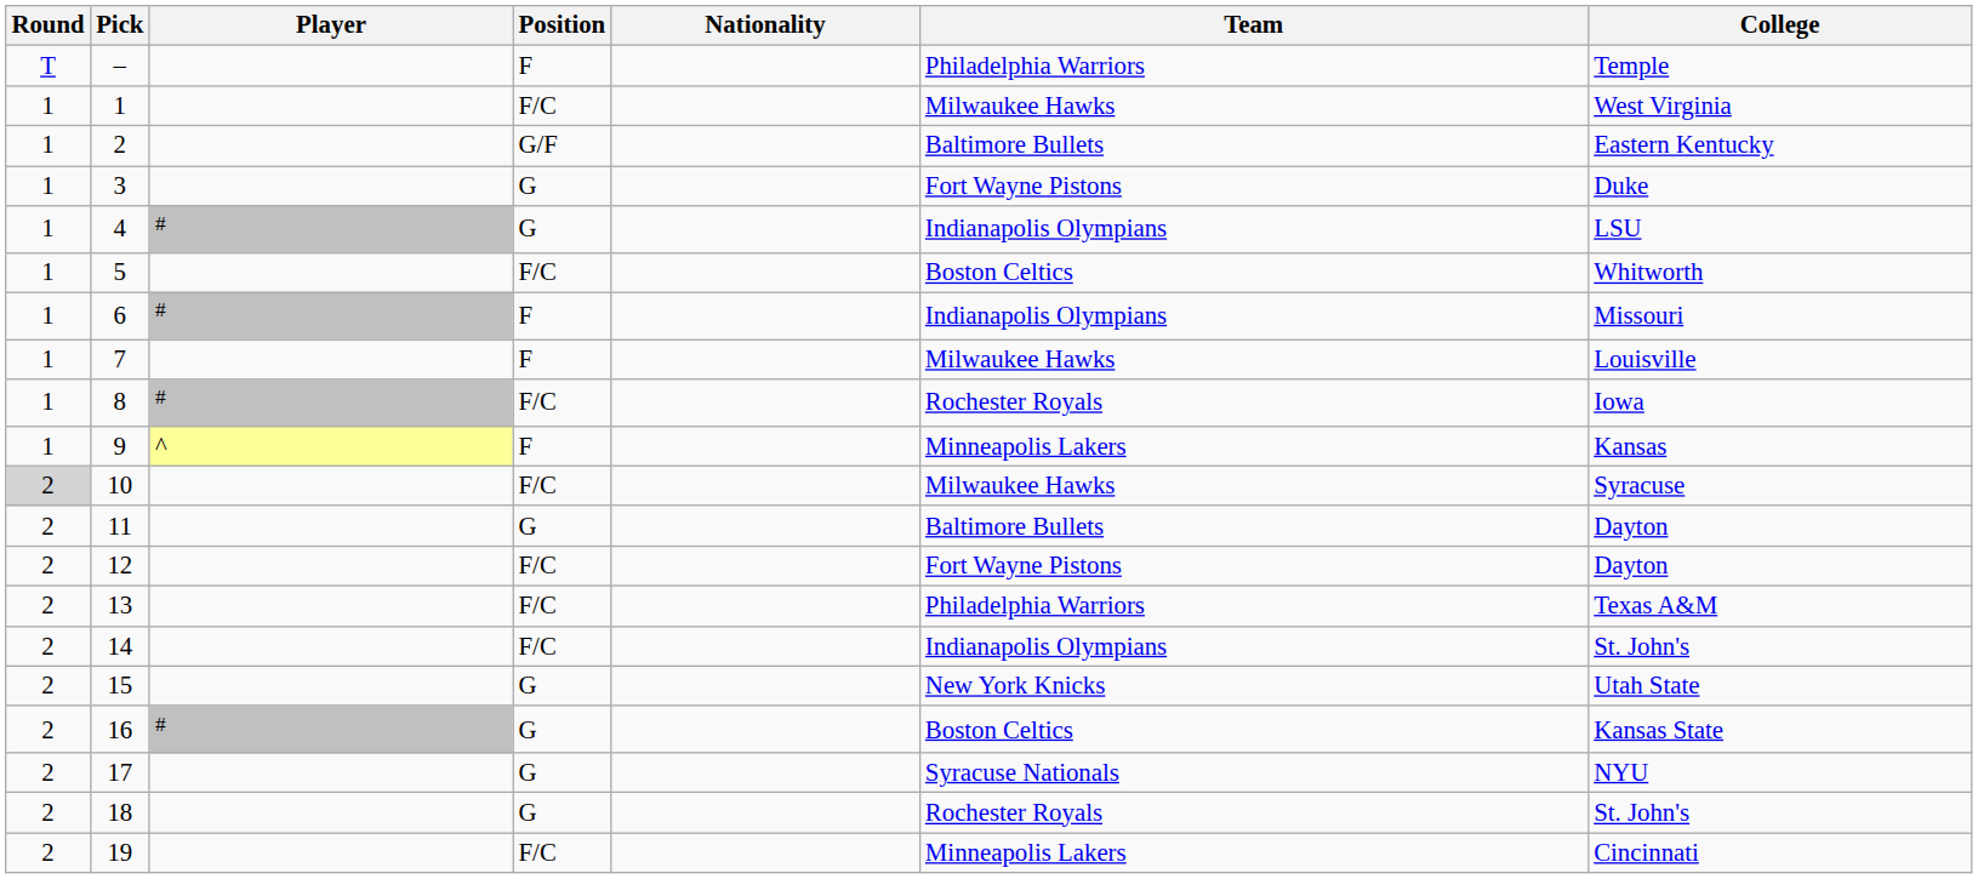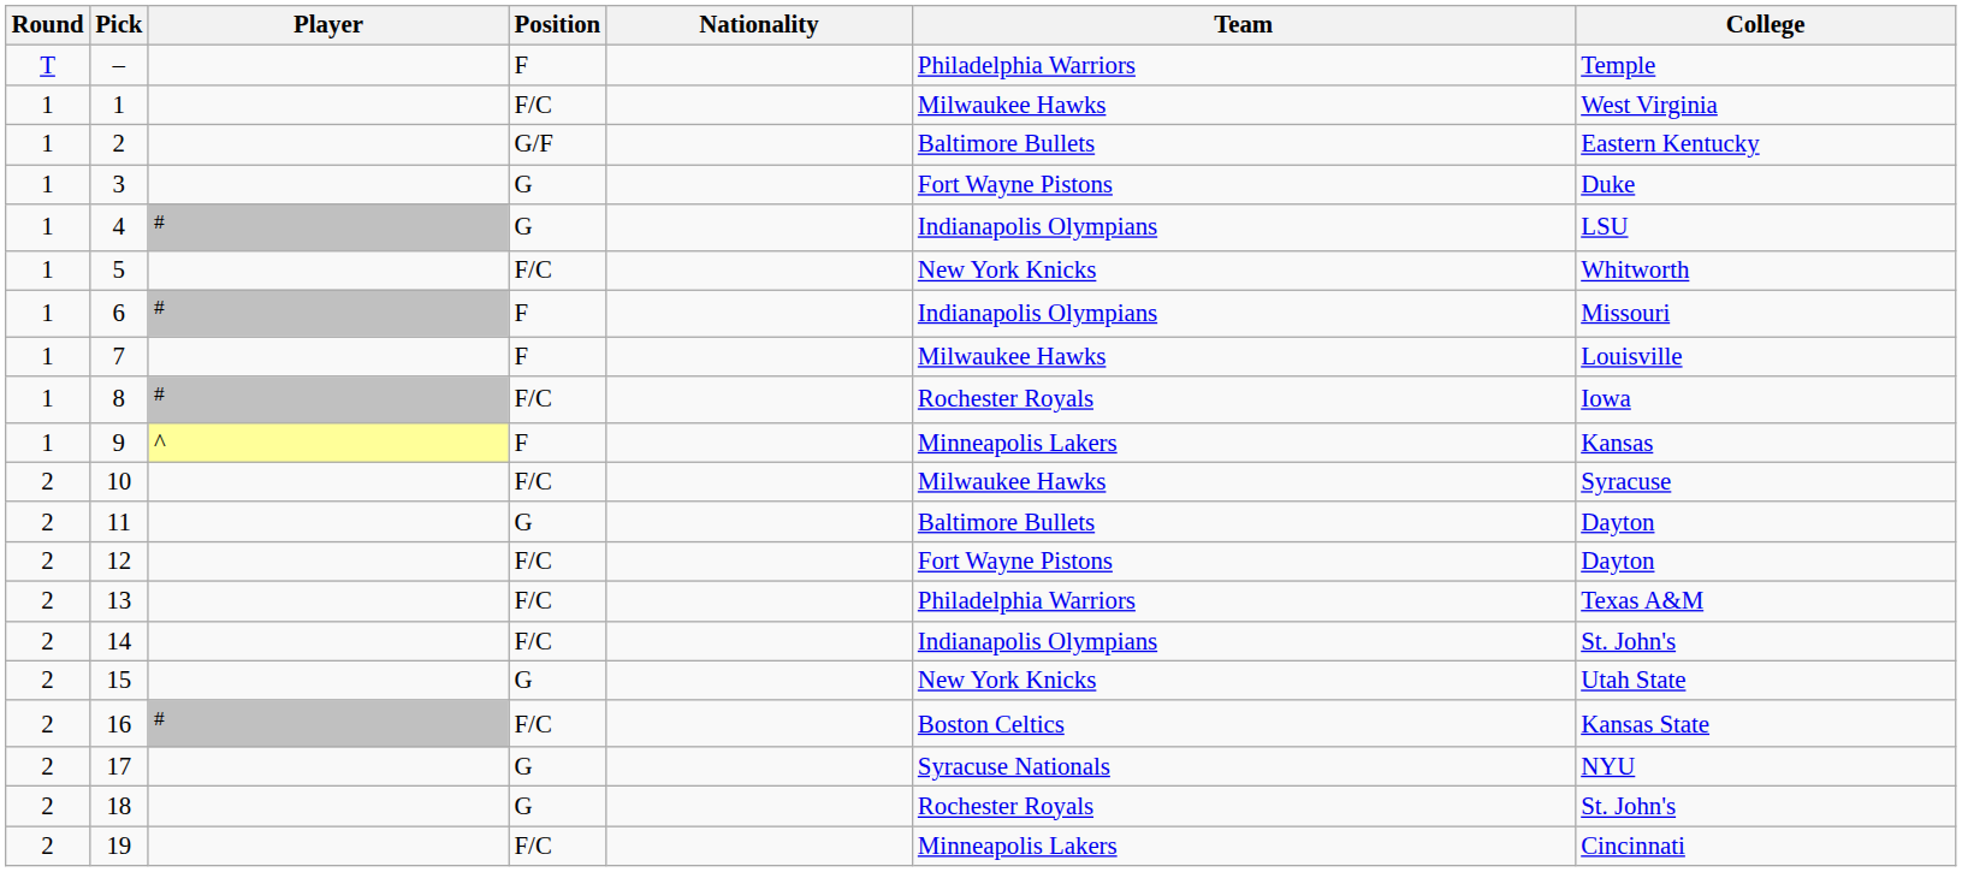5 | Team: Boston Celtics -> New York Knicks
10 | Round: lightgrey background -> no background
16 | Position: G -> F/C
